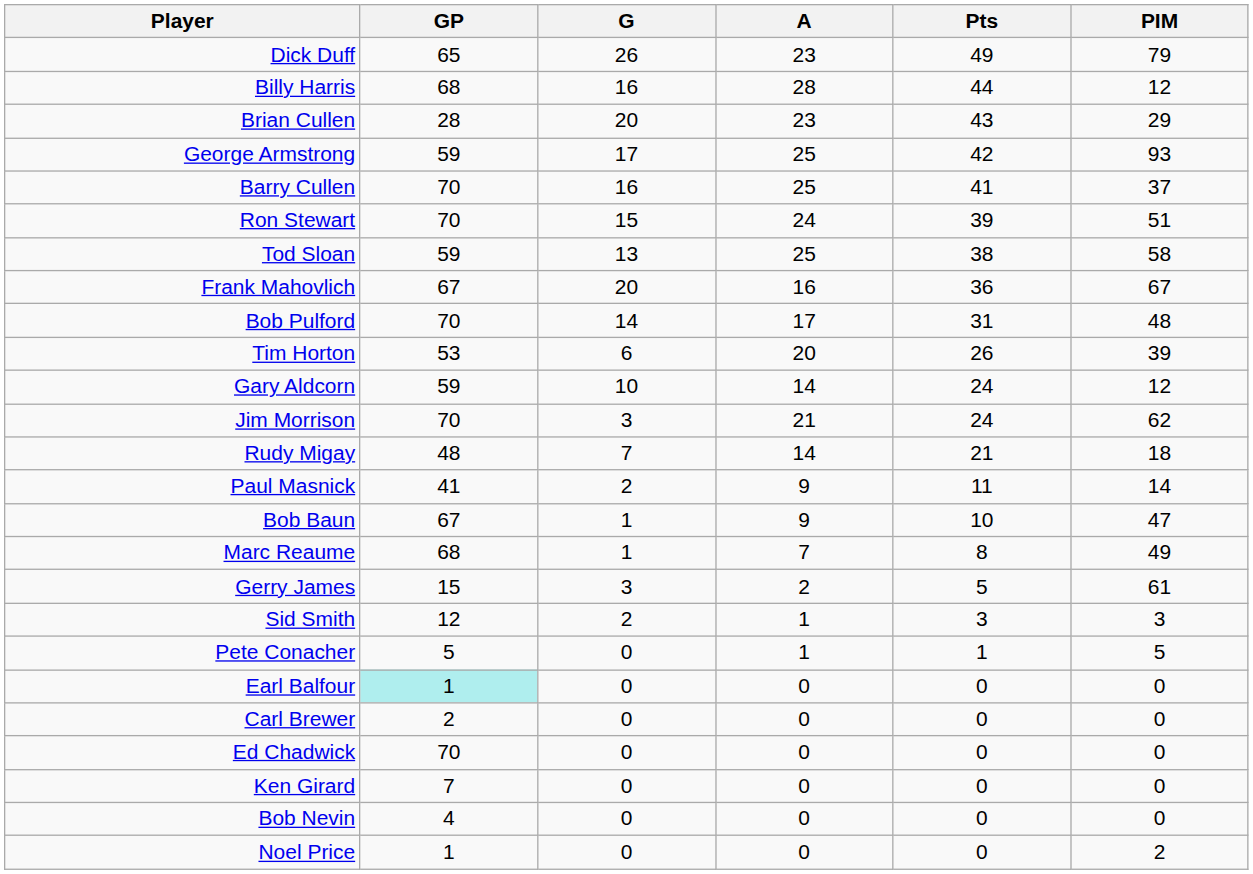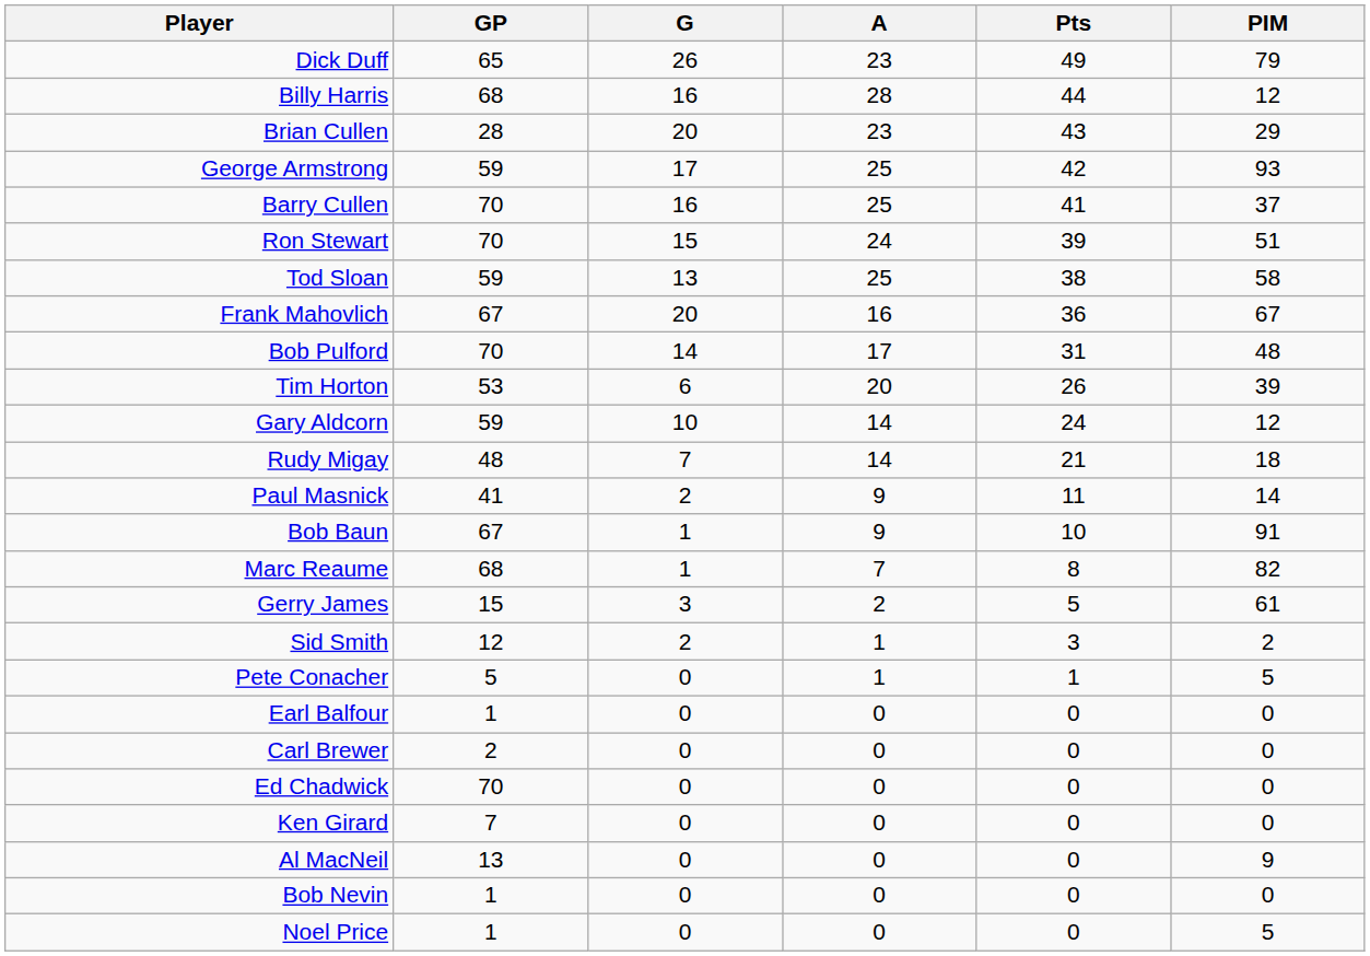- row: Jim Morrison | 70 | 3 | 21 | 24 | 62
Bob Baun | PIM: 47 -> 91
Marc Reaume | PIM: 49 -> 82
Sid Smith | PIM: 3 -> 2
Earl Balfour | GP: paleturquoise background -> no background
+ row: Al MacNeil | 13 | 0 | 0 | 0 | 9
Bob Nevin | GP: 4 -> 1
Noel Price | PIM: 2 -> 5
